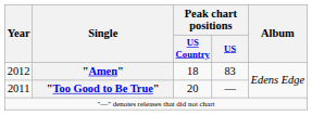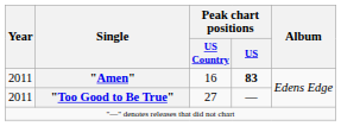"Amen" | Year: 2012 -> 2011
"Amen" | Peak chart positions / US Country: 18 -> 16
"Amen" | Peak chart positions / US: normal -> bold
"Too Good to Be True" | Peak chart positions / US Country: 20 -> 27
